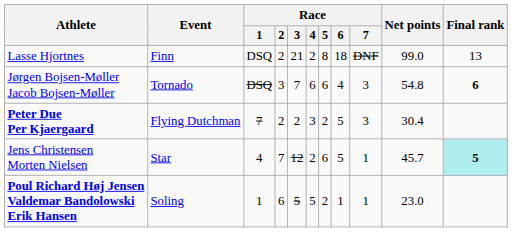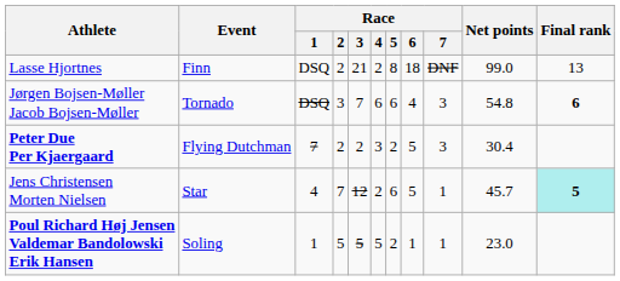Poul Richard Høj Jensen Valdemar Bandolowski Erik Hansen | Race / 2: 6 -> 5
